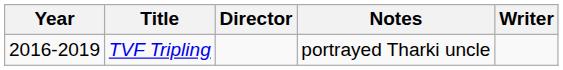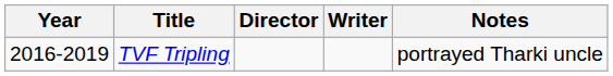columns swapped: Writer <-> Notes
